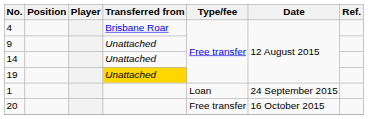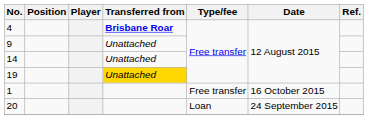4 | Transferred from: normal -> bold
1 | Type/fee: Loan -> Free transfer
1 | Date: 24 September 2015 -> 16 October 2015
20 | Type/fee: Free transfer -> Loan
20 | Date: 16 October 2015 -> 24 September 2015
